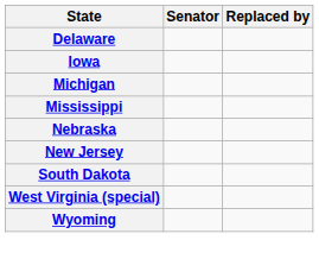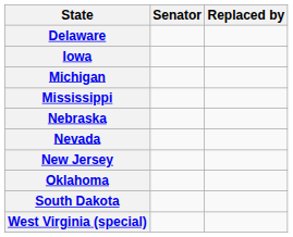+ row: Nevada
+ row: Oklahoma
- row: Wyoming
